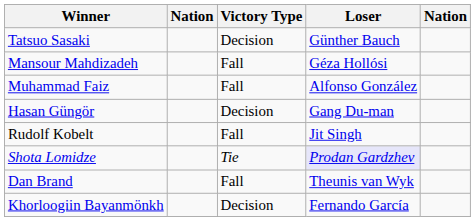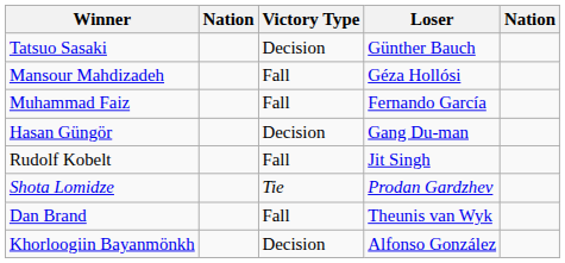Muhammad Faiz | Loser: Alfonso González -> Fernando García
Shota Lomidze | Loser: lavender background -> no background
Khorloogiin Bayanmönkh | Loser: Fernando García -> Alfonso González
